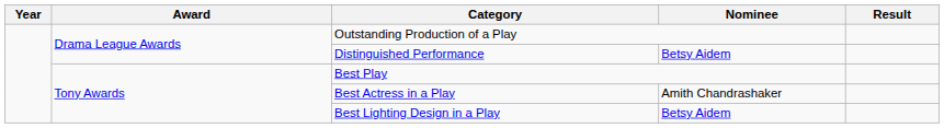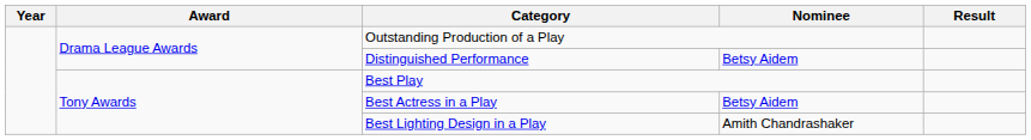Best Actress in a Play | Nominee: Amith Chandrashaker -> Betsy Aidem
Best Lighting Design in a Play | Nominee: Betsy Aidem -> Amith Chandrashaker
